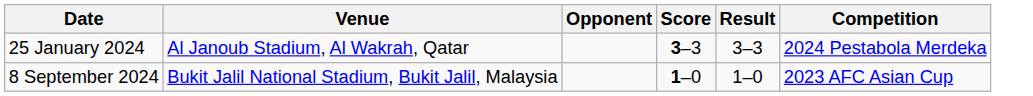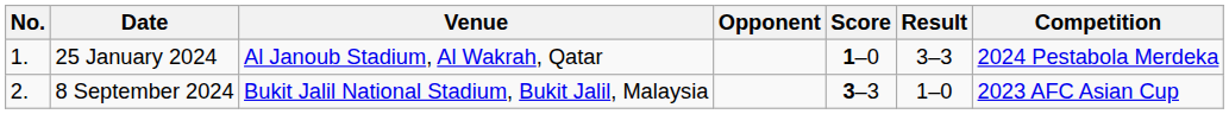+ column: No. | 1. | 2.
25 January 2024 | Score: 3–3 -> 1–0
8 September 2024 | Score: 1–0 -> 3–3
